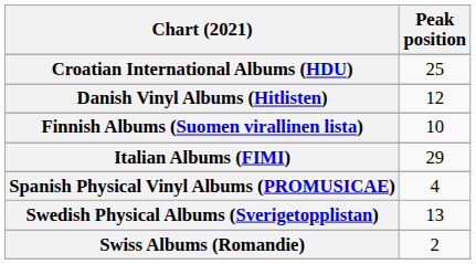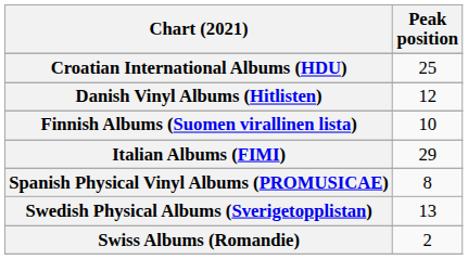Spanish Physical Vinyl Albums (PROMUSICAE) | Peak position: 4 -> 8
